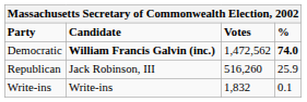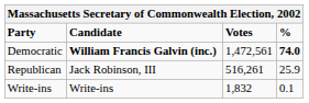Democratic | Votes: 1,472,562 -> 1,472,561
Republican | Votes: 516,260 -> 516,261
